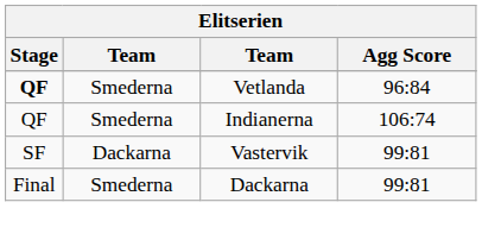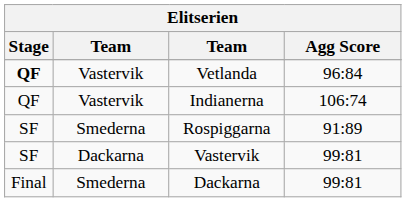Vetlanda | column 2: Smederna -> Vastervik
Indianerna | column 2: Smederna -> Vastervik
+ row: SF | Smederna | Rospiggarna | 91:89
